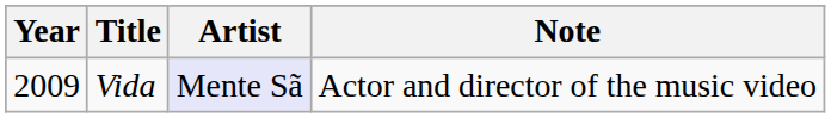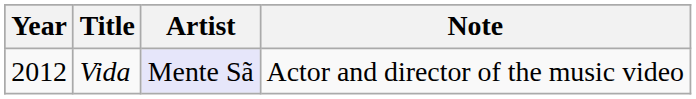Vida | Year: 2009 -> 2012
